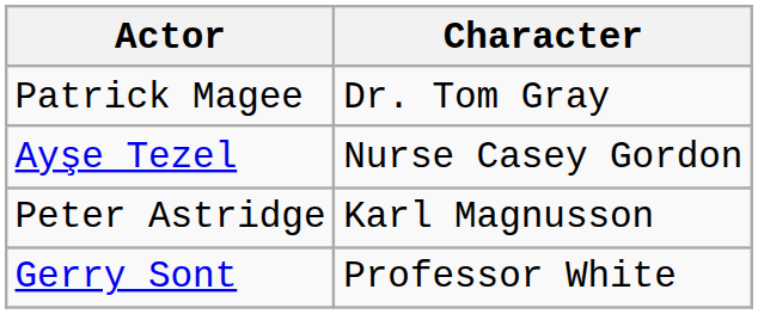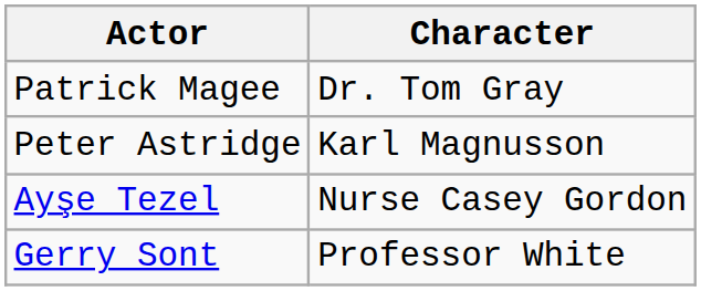rows swapped: Ayşe Tezel <-> Peter Astridge
